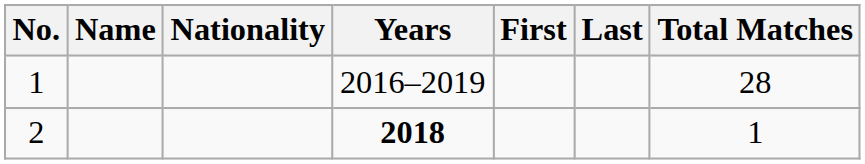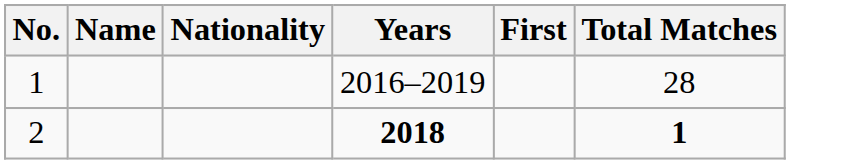- column: Last
2 | Total Matches: normal -> bold
